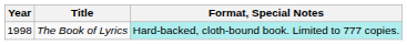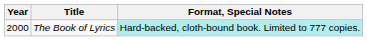The Book of Lyrics | Year: 1998 -> 2000
